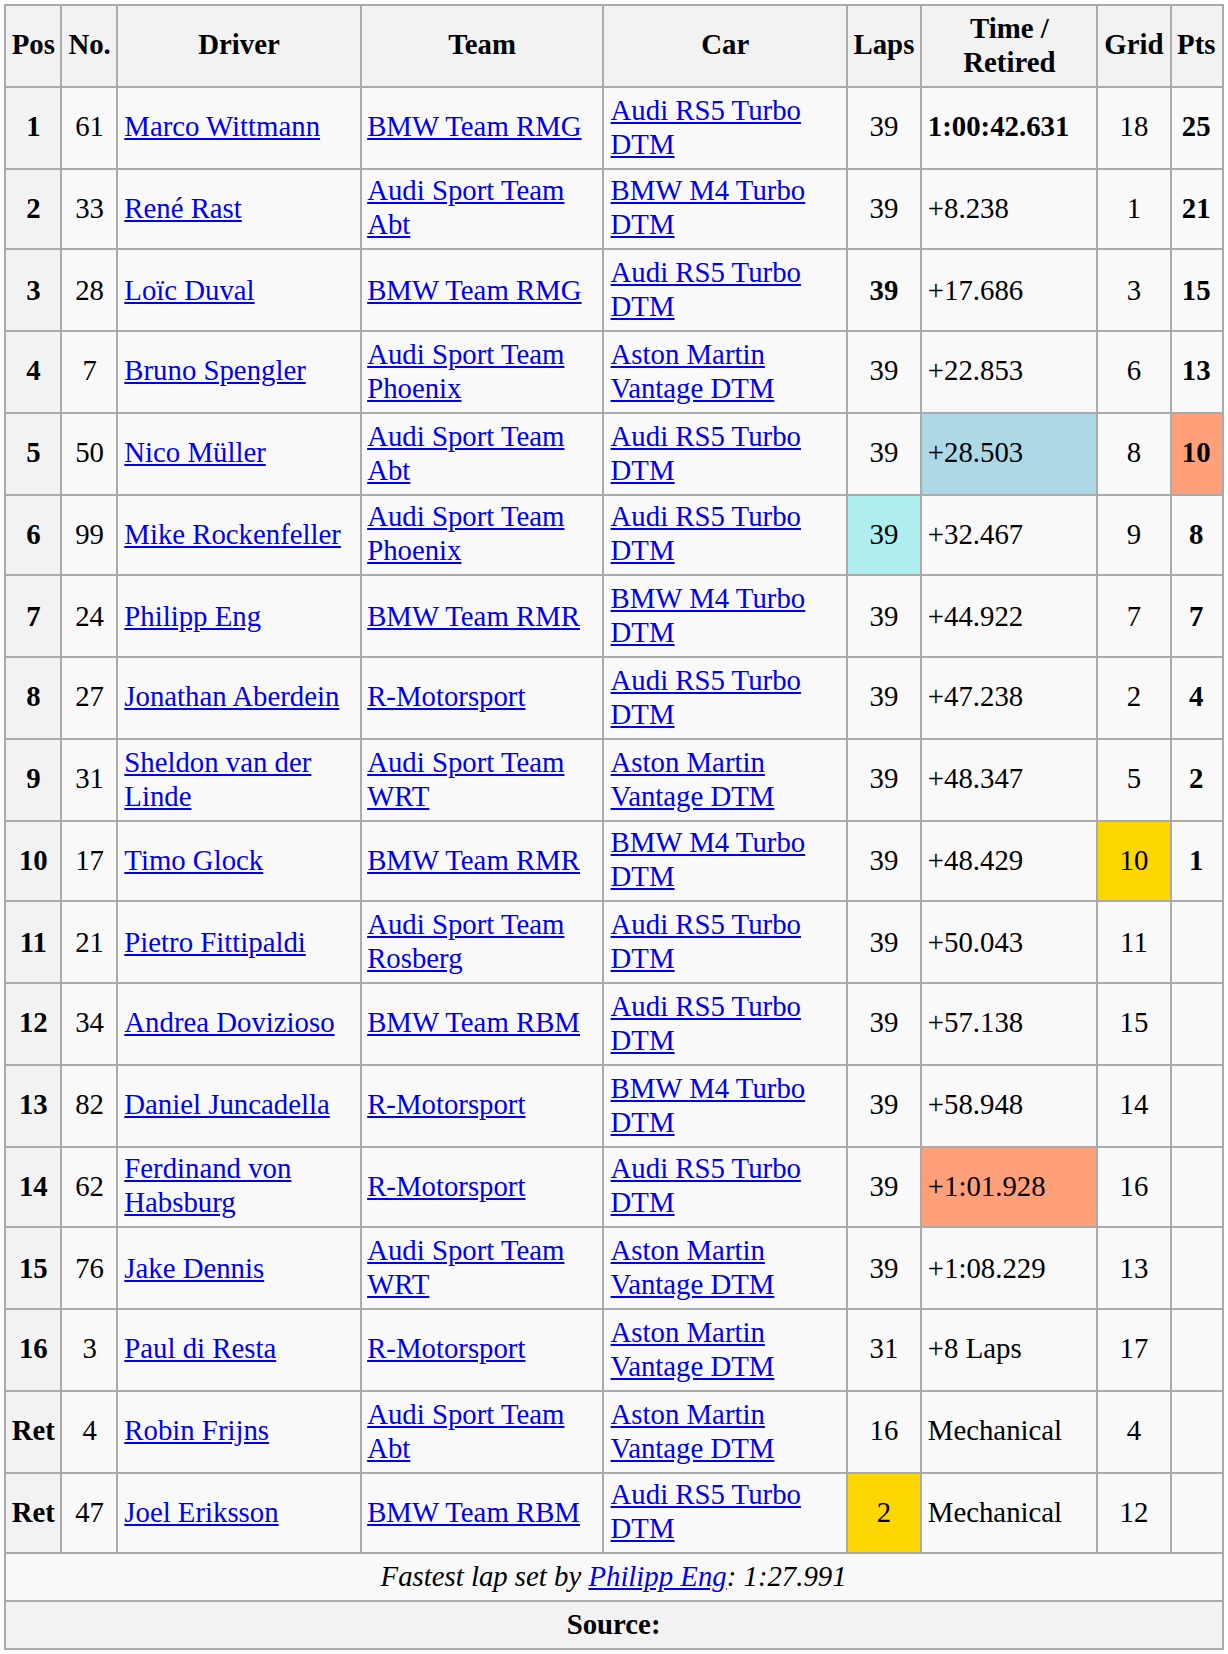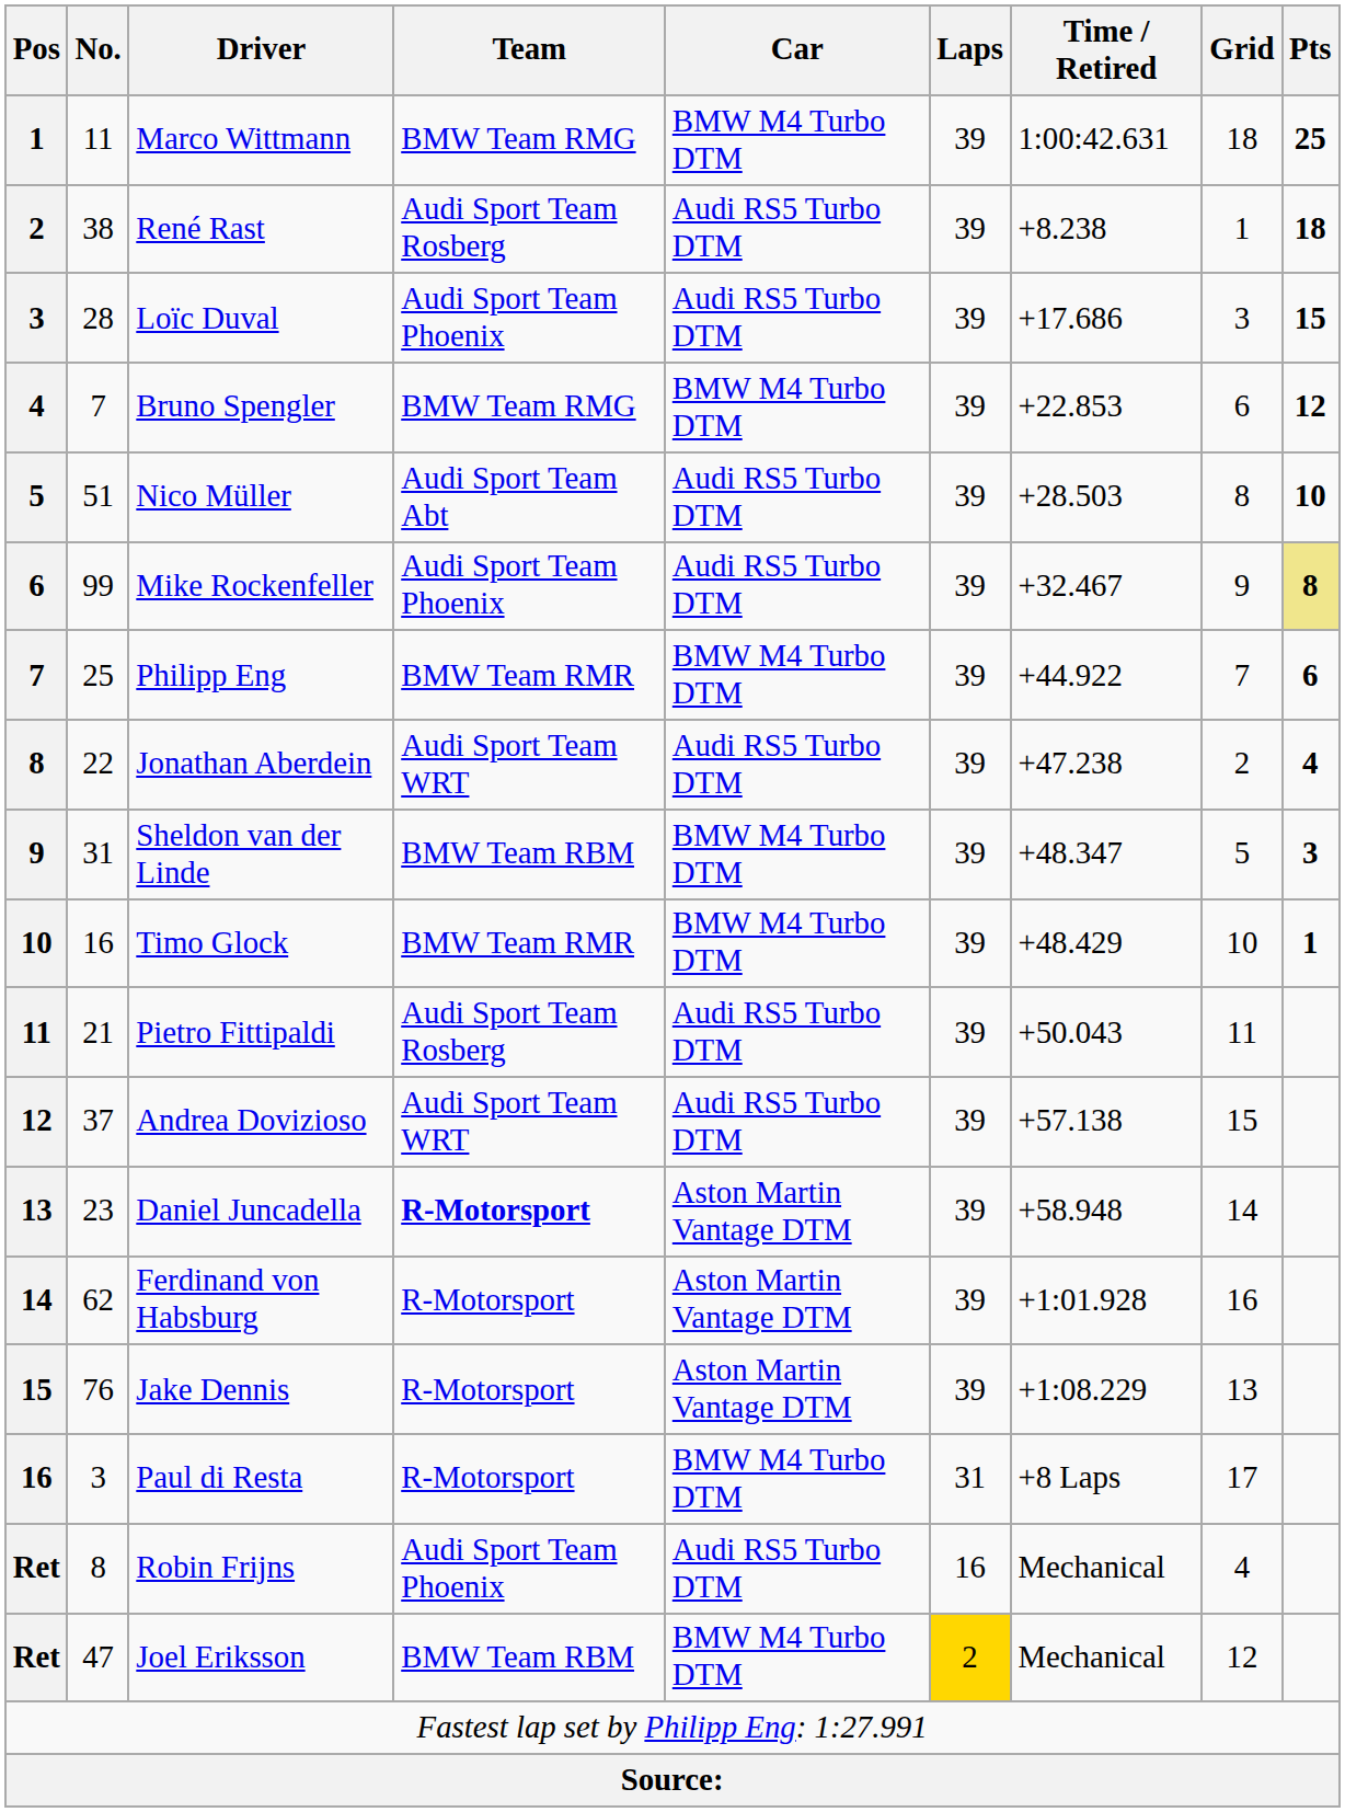Marco Wittmann | No.: 61 -> 11
Marco Wittmann | Car: Audi RS5 Turbo DTM -> BMW M4 Turbo DTM
Marco Wittmann | Time / Retired: bold -> normal
René Rast | No.: 33 -> 38
René Rast | Team: Audi Sport Team Abt -> Audi Sport Team Rosberg
René Rast | Car: BMW M4 Turbo DTM -> Audi RS5 Turbo DTM
René Rast | Pts: 21 -> 18
Loïc Duval | Team: BMW Team RMG -> Audi Sport Team Phoenix
Loïc Duval | Laps: bold -> normal
Bruno Spengler | Team: Audi Sport Team Phoenix -> BMW Team RMG
Bruno Spengler | Car: Aston Martin Vantage DTM -> BMW M4 Turbo DTM
Bruno Spengler | Pts: 13 -> 12
Nico Müller | No.: 50 -> 51
Nico Müller | Time / Retired: lightblue background -> no background
Nico Müller | Pts: lightsalmon background -> no background
Mike Rockenfeller | Laps: paleturquoise background -> no background
Mike Rockenfeller | Pts: no background -> khaki background
Philipp Eng | No.: 24 -> 25
Philipp Eng | Pts: 7 -> 6
Jonathan Aberdein | No.: 27 -> 22
Jonathan Aberdein | Team: R-Motorsport -> Audi Sport Team WRT
Sheldon van der Linde | Team: Audi Sport Team WRT -> BMW Team RBM
Sheldon van der Linde | Car: Aston Martin Vantage DTM -> BMW M4 Turbo DTM
Sheldon van der Linde | Pts: 2 -> 3
Timo Glock | No.: 17 -> 16
Timo Glock | Grid: gold background -> no background
Andrea Dovizioso | No.: 34 -> 37
Andrea Dovizioso | Team: BMW Team RBM -> Audi Sport Team WRT
Daniel Juncadella | No.: 82 -> 23
Daniel Juncadella | Team: normal -> bold
Daniel Juncadella | Car: BMW M4 Turbo DTM -> Aston Martin Vantage DTM
Ferdinand von Habsburg | Car: Audi RS5 Turbo DTM -> Aston Martin Vantage DTM
Ferdinand von Habsburg | Time / Retired: lightsalmon background -> no background
Jake Dennis | Team: Audi Sport Team WRT -> R-Motorsport
Paul di Resta | Car: Aston Martin Vantage DTM -> BMW M4 Turbo DTM
Robin Frijns | No.: 4 -> 8
Robin Frijns | Team: Audi Sport Team Abt -> Audi Sport Team Phoenix
Robin Frijns | Car: Aston Martin Vantage DTM -> Audi RS5 Turbo DTM
Joel Eriksson | Car: Audi RS5 Turbo DTM -> BMW M4 Turbo DTM
